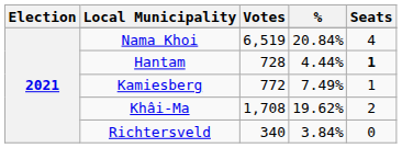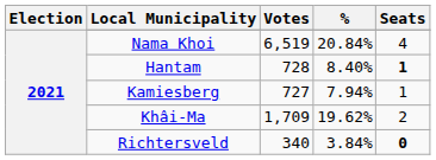Hantam | %: 4.44% -> 8.40%
Kamiesberg | Votes: 772 -> 727
Kamiesberg | %: 7.49% -> 7.94%
Khâi-Ma | Votes: 1,708 -> 1,709
Richtersveld | Seats: normal -> bold
